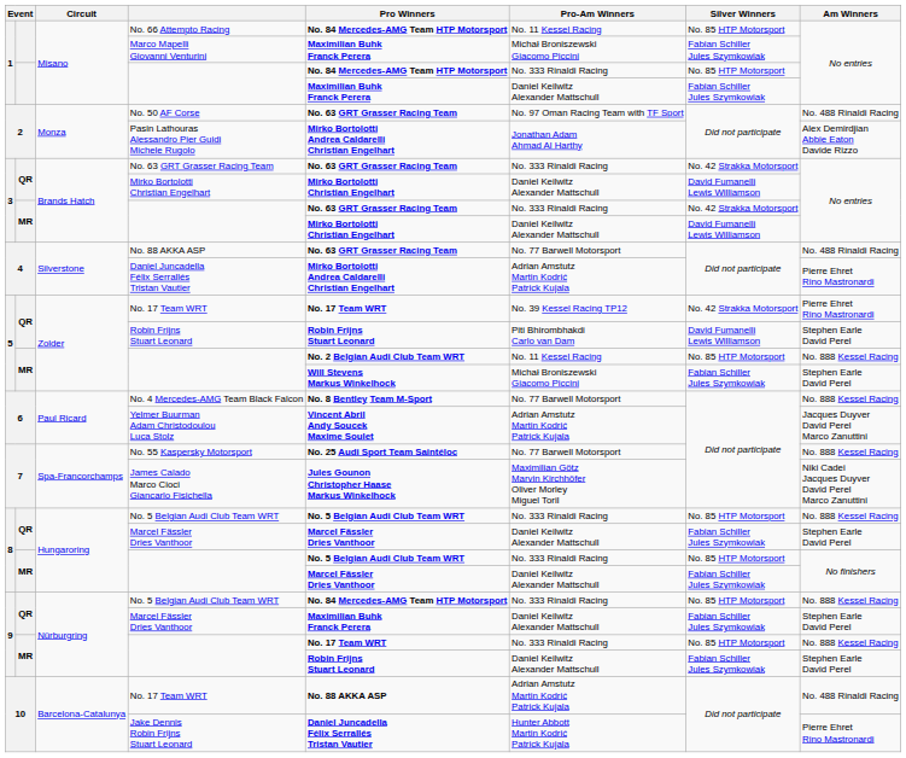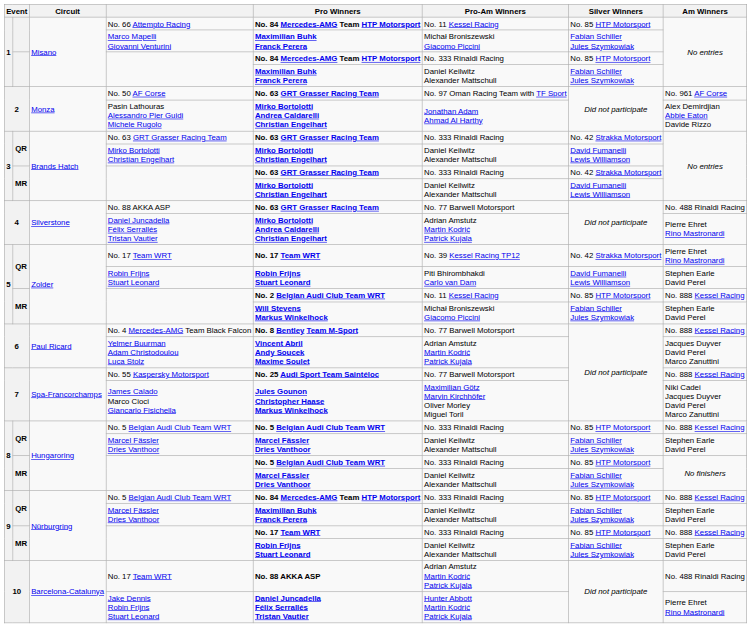No. 50 AF Corse | Am Winners: No. 488 Rinaldi Racing -> No. 961 AF Corse
